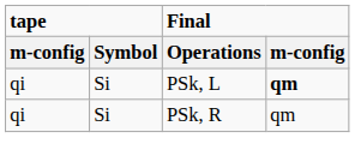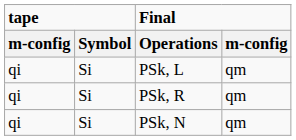PSk, L | Final / m-config: bold -> normal
+ row: qi | Si | PSk, N | qm
